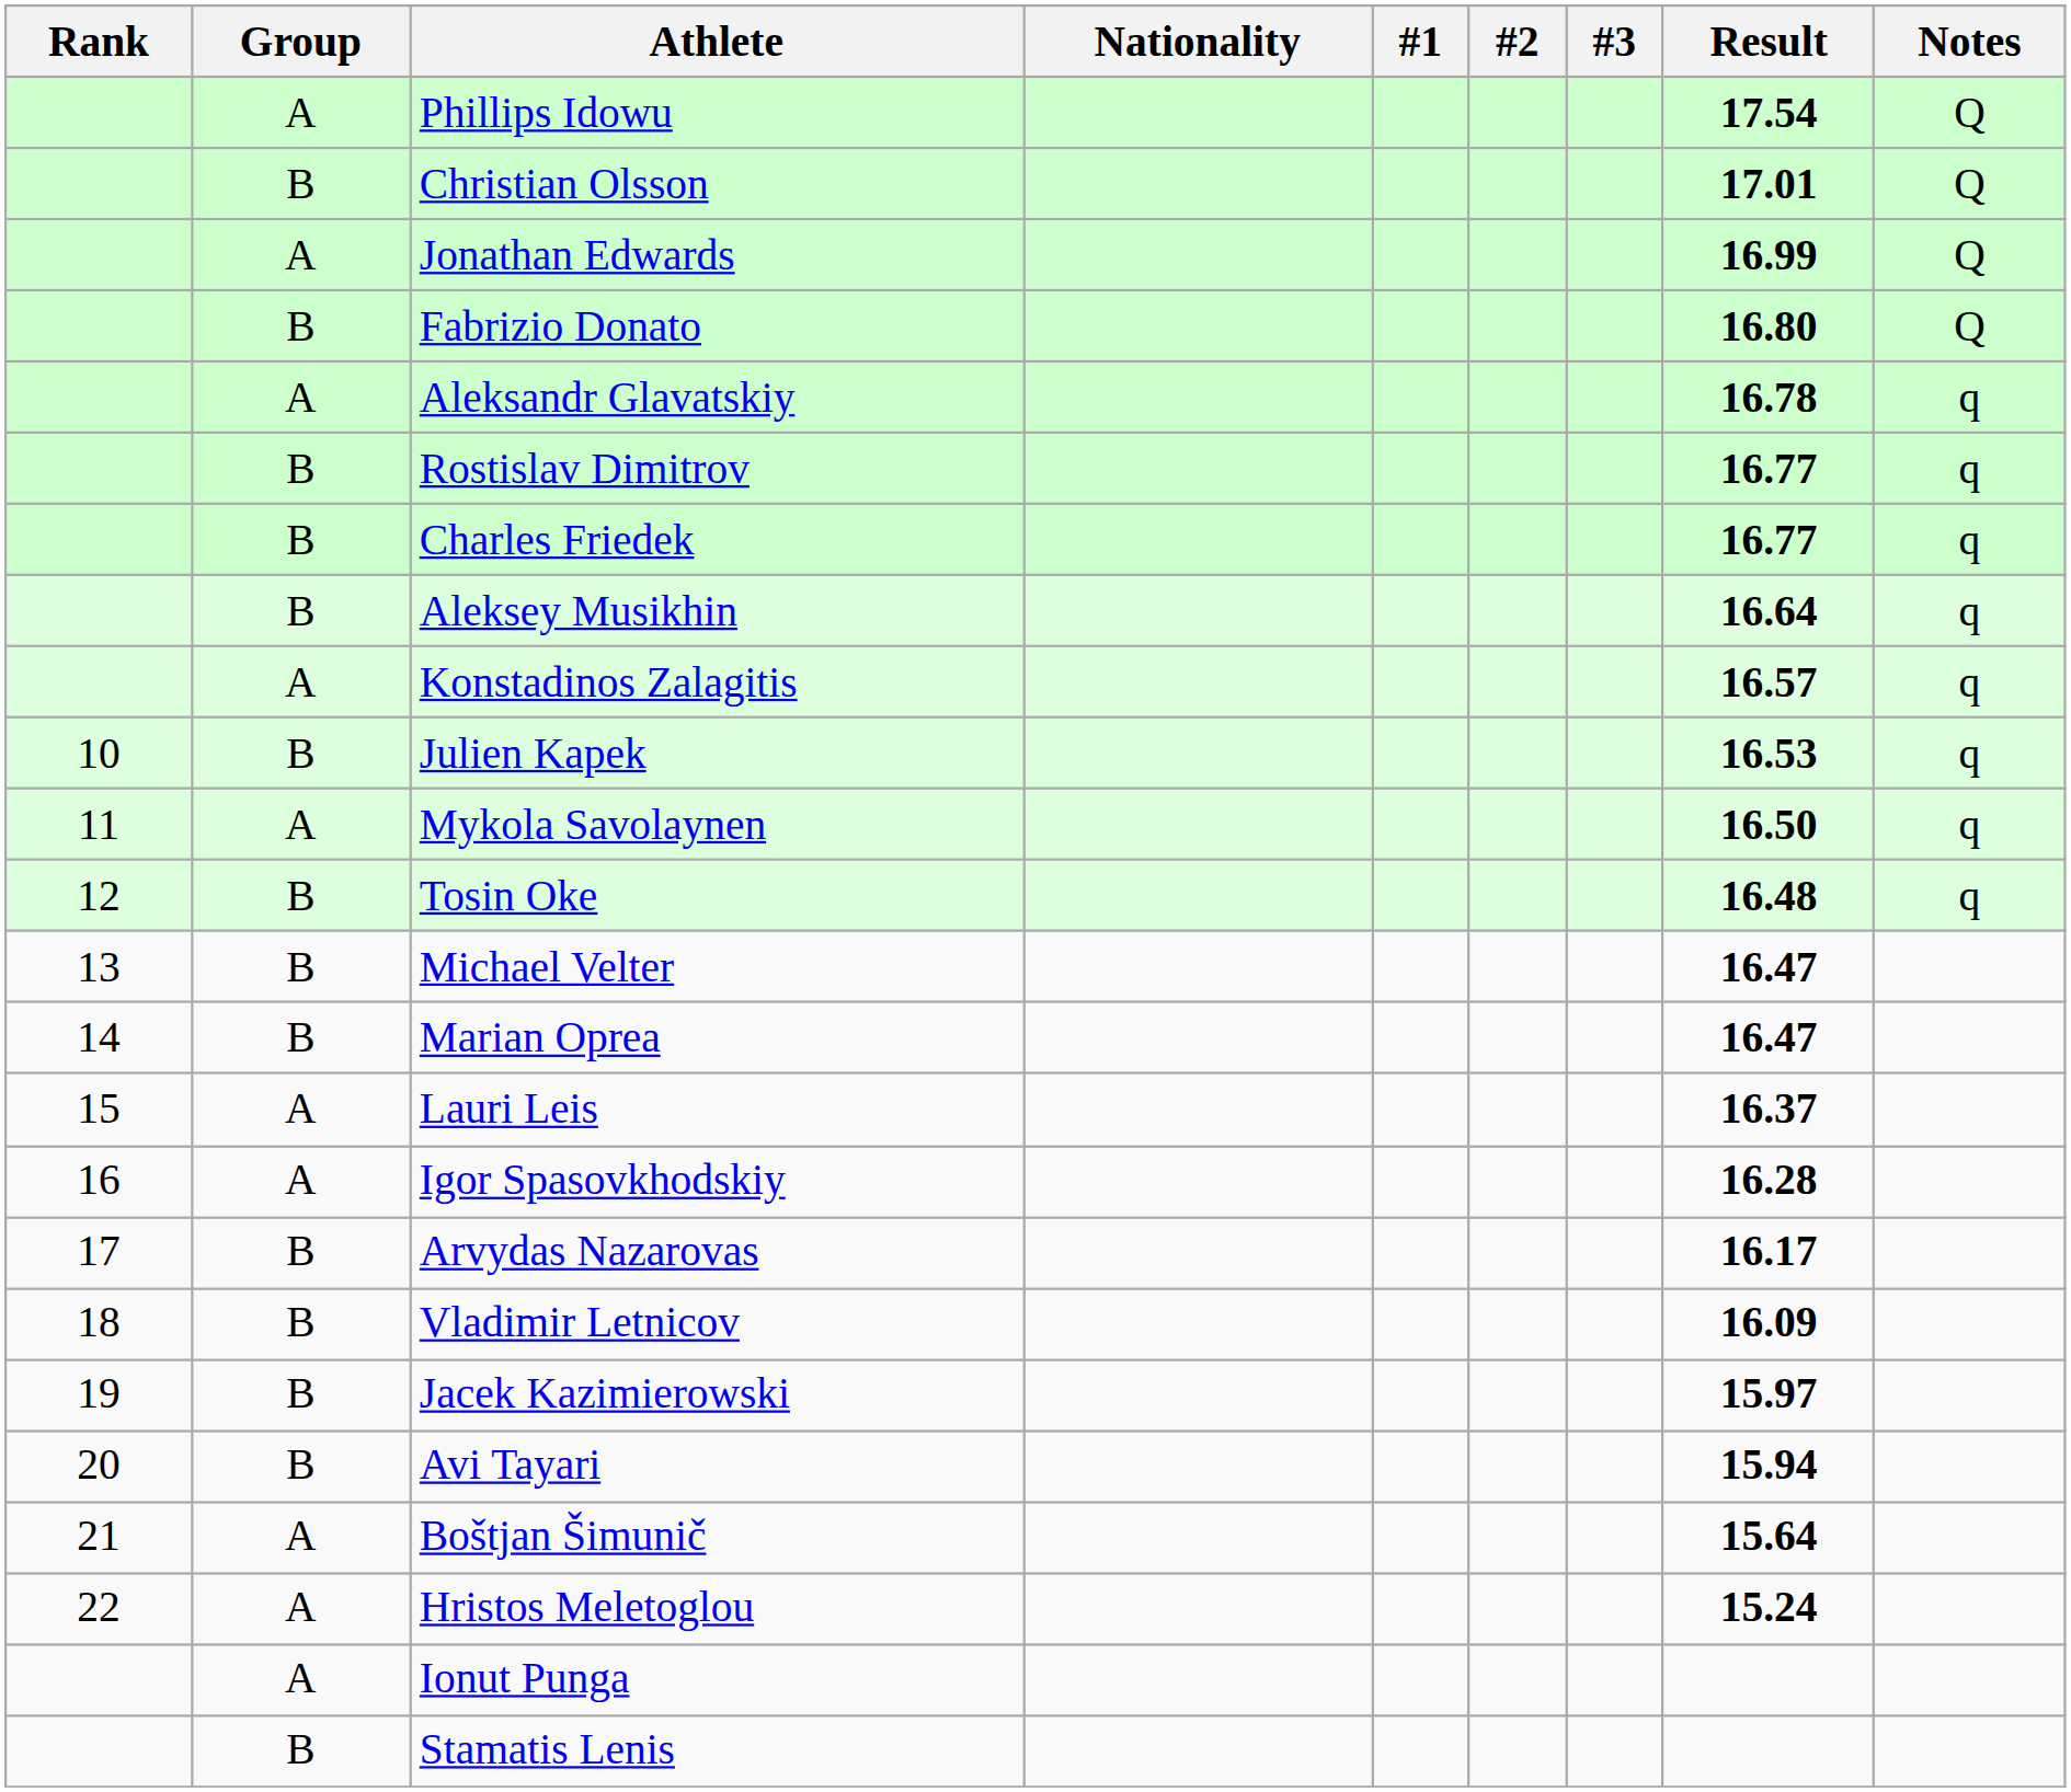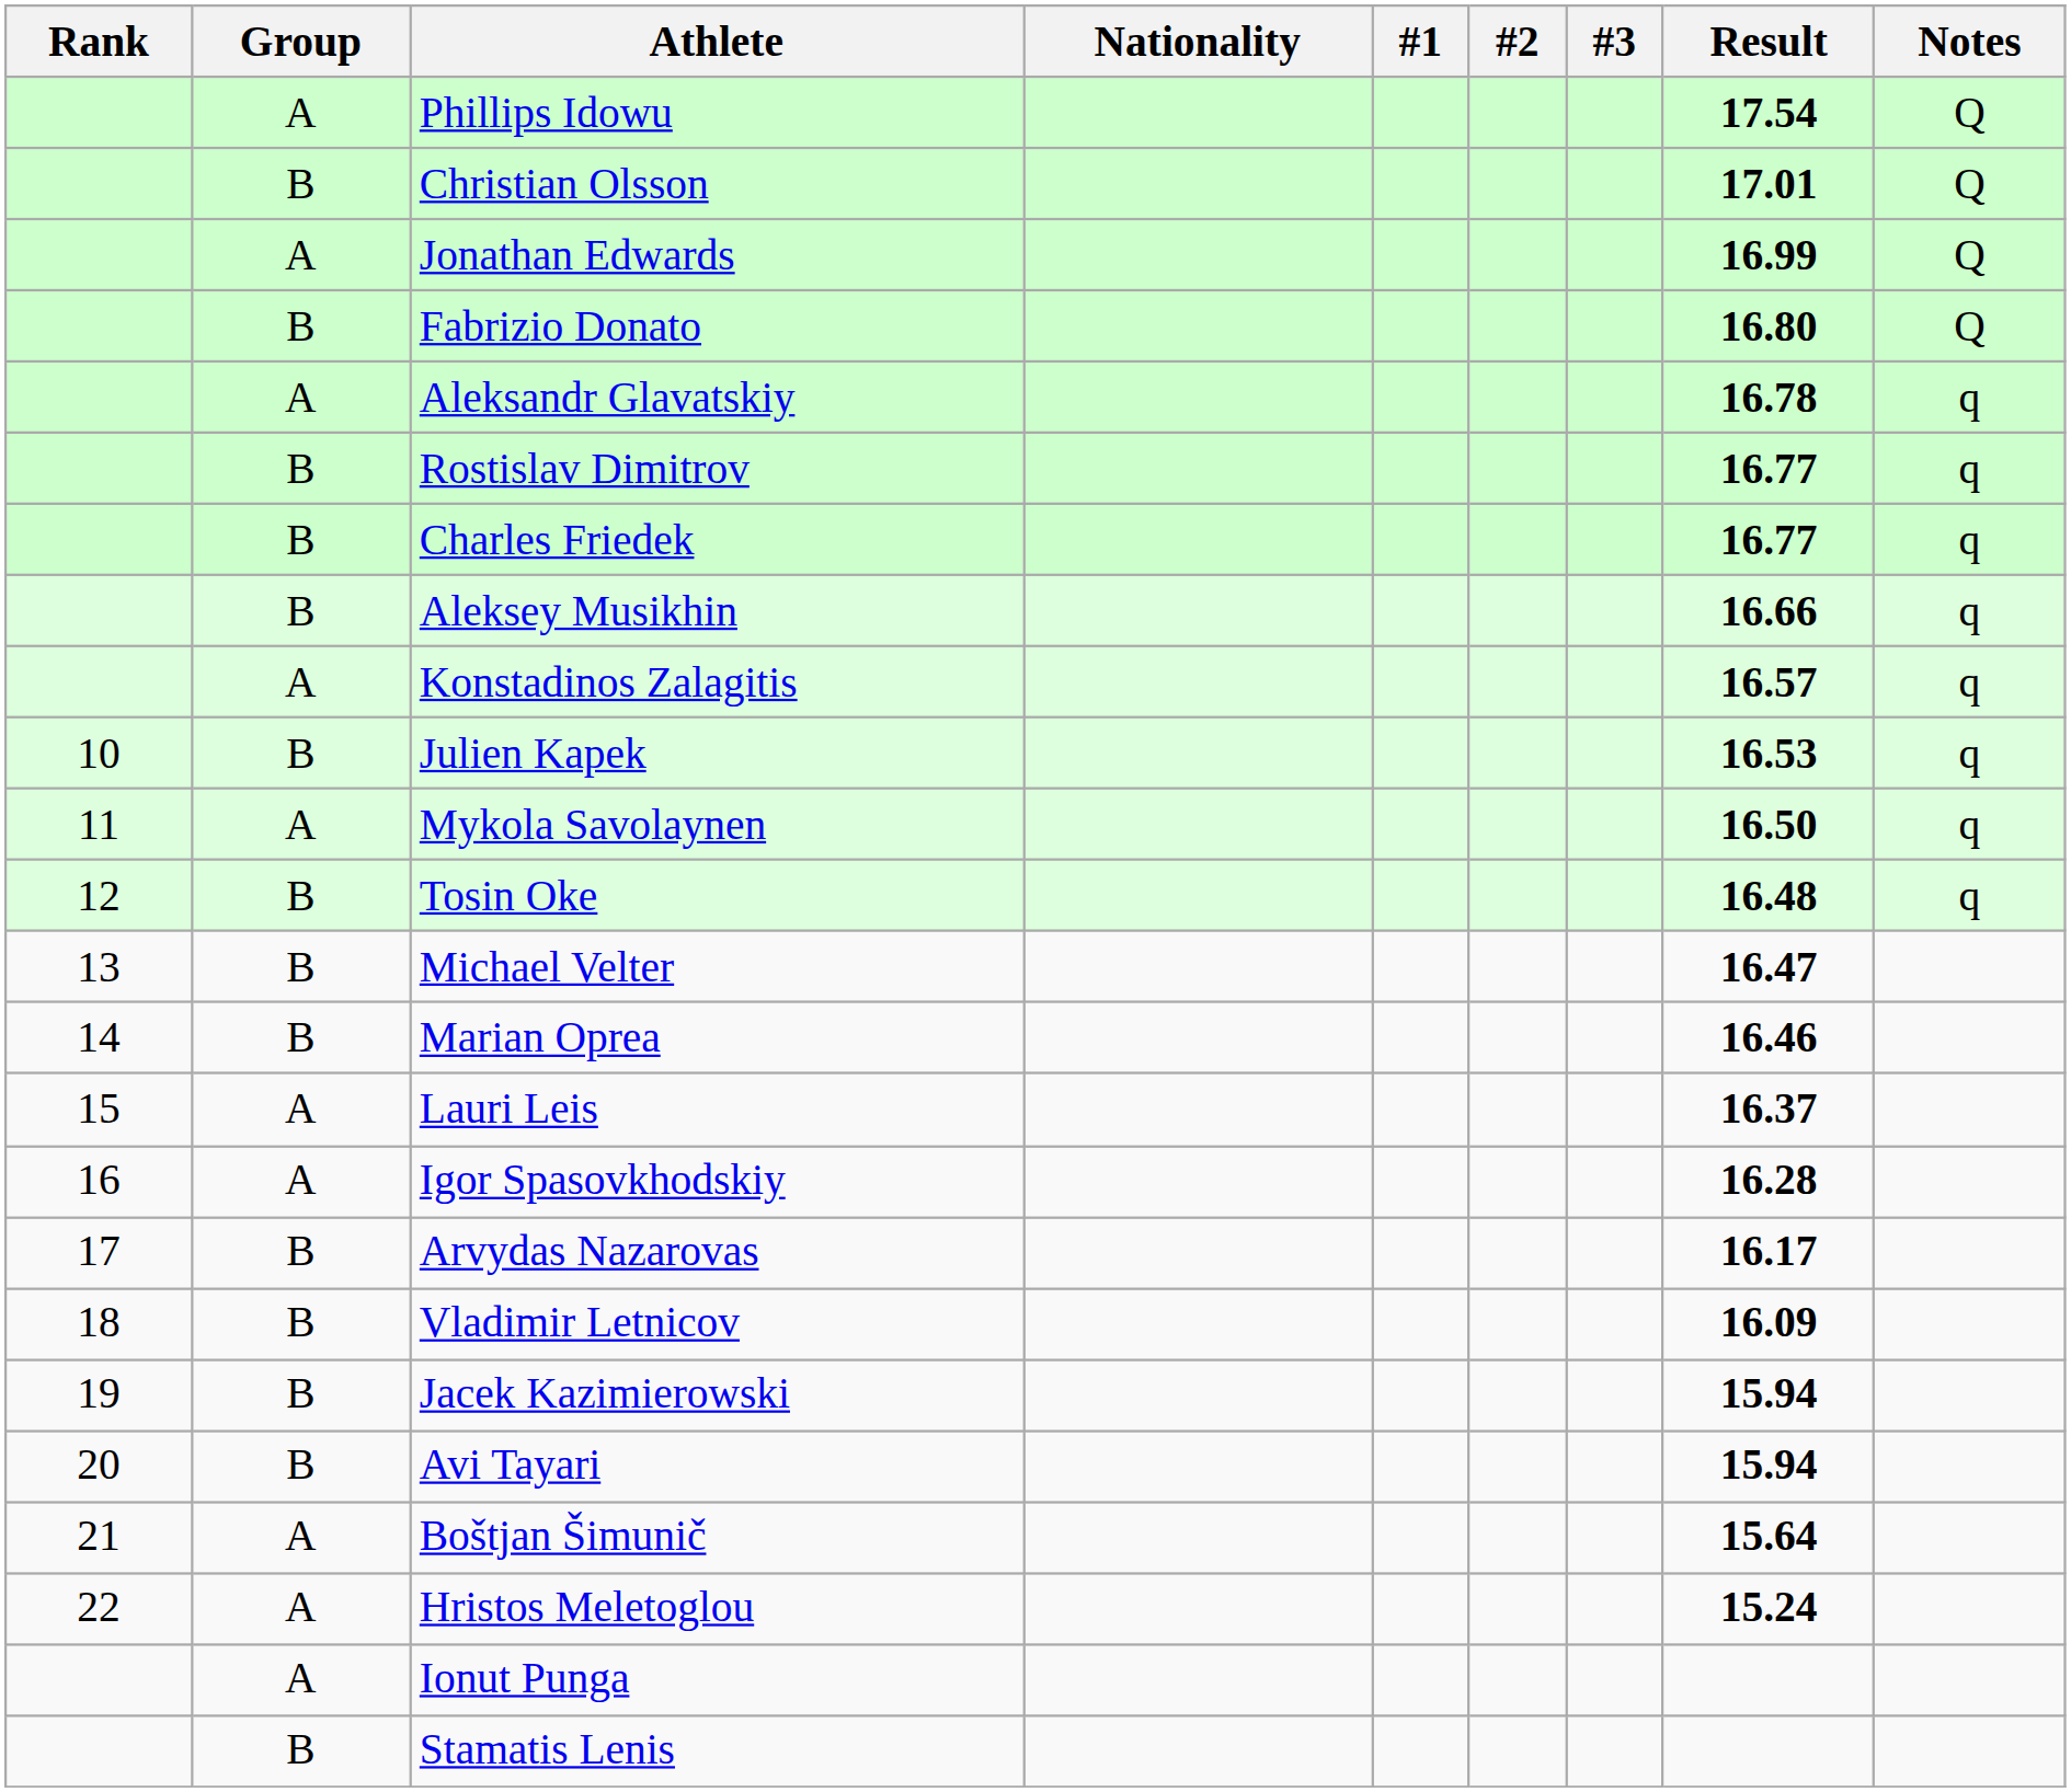Aleksey Musikhin | Result: 16.64 -> 16.66
Marian Oprea | Result: 16.47 -> 16.46
Jacek Kazimierowski | Result: 15.97 -> 15.94
